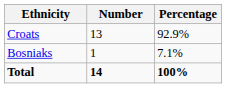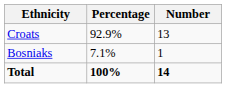columns swapped: Number <-> Percentage
